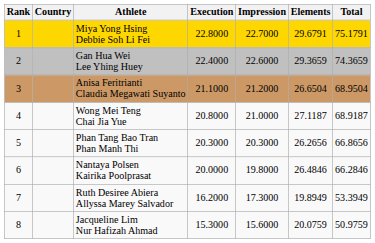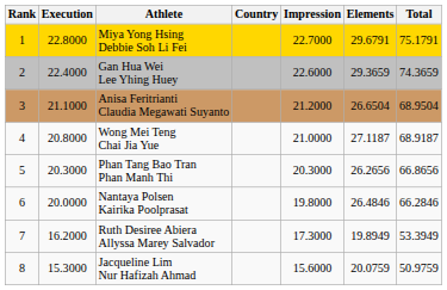columns swapped: Country <-> Execution
